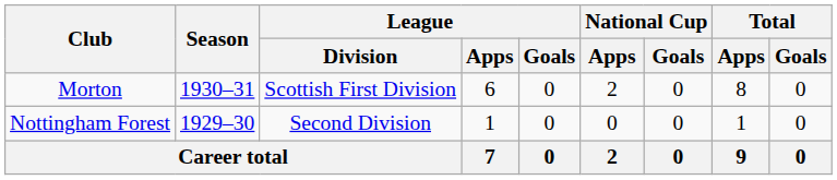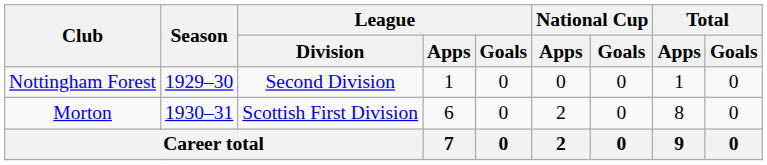rows swapped: Nottingham Forest <-> Morton
